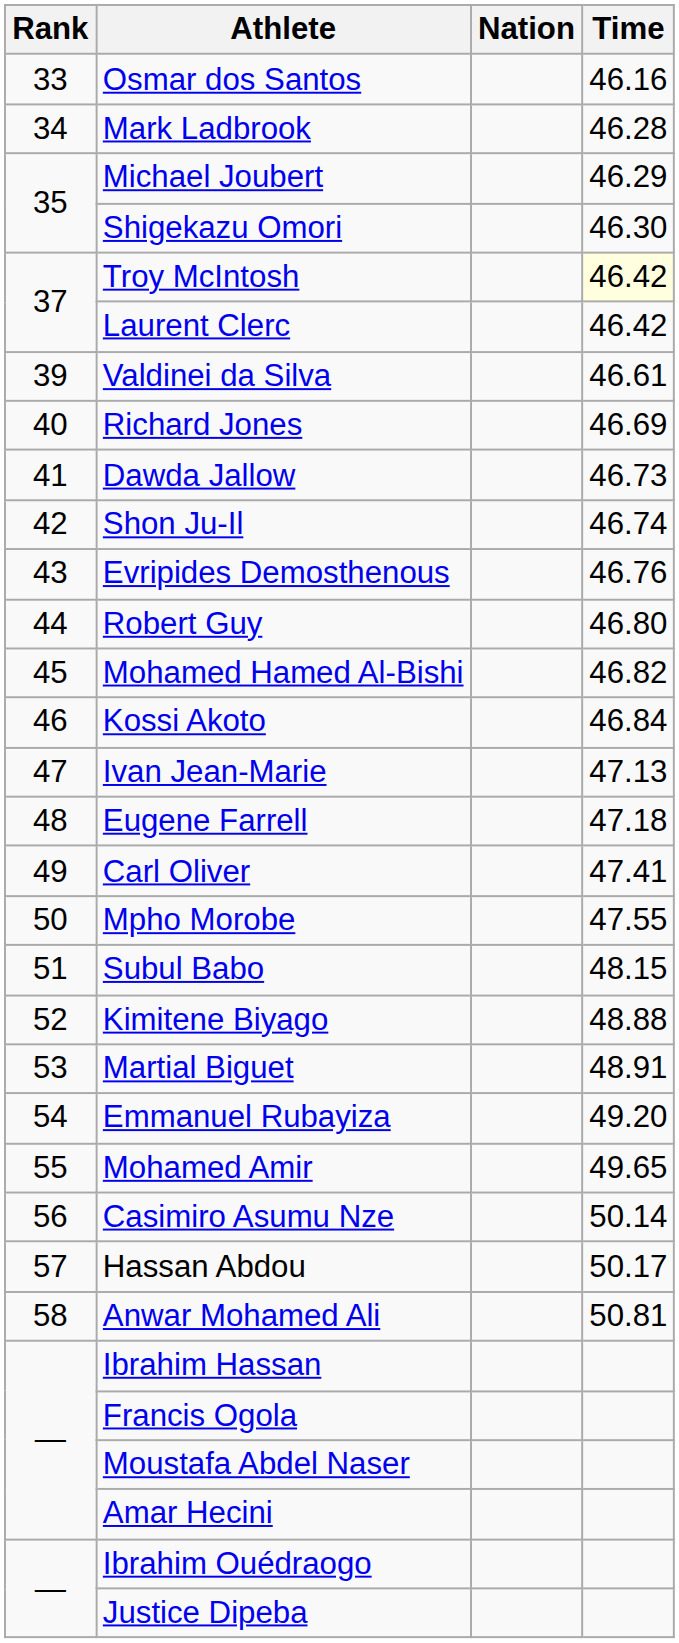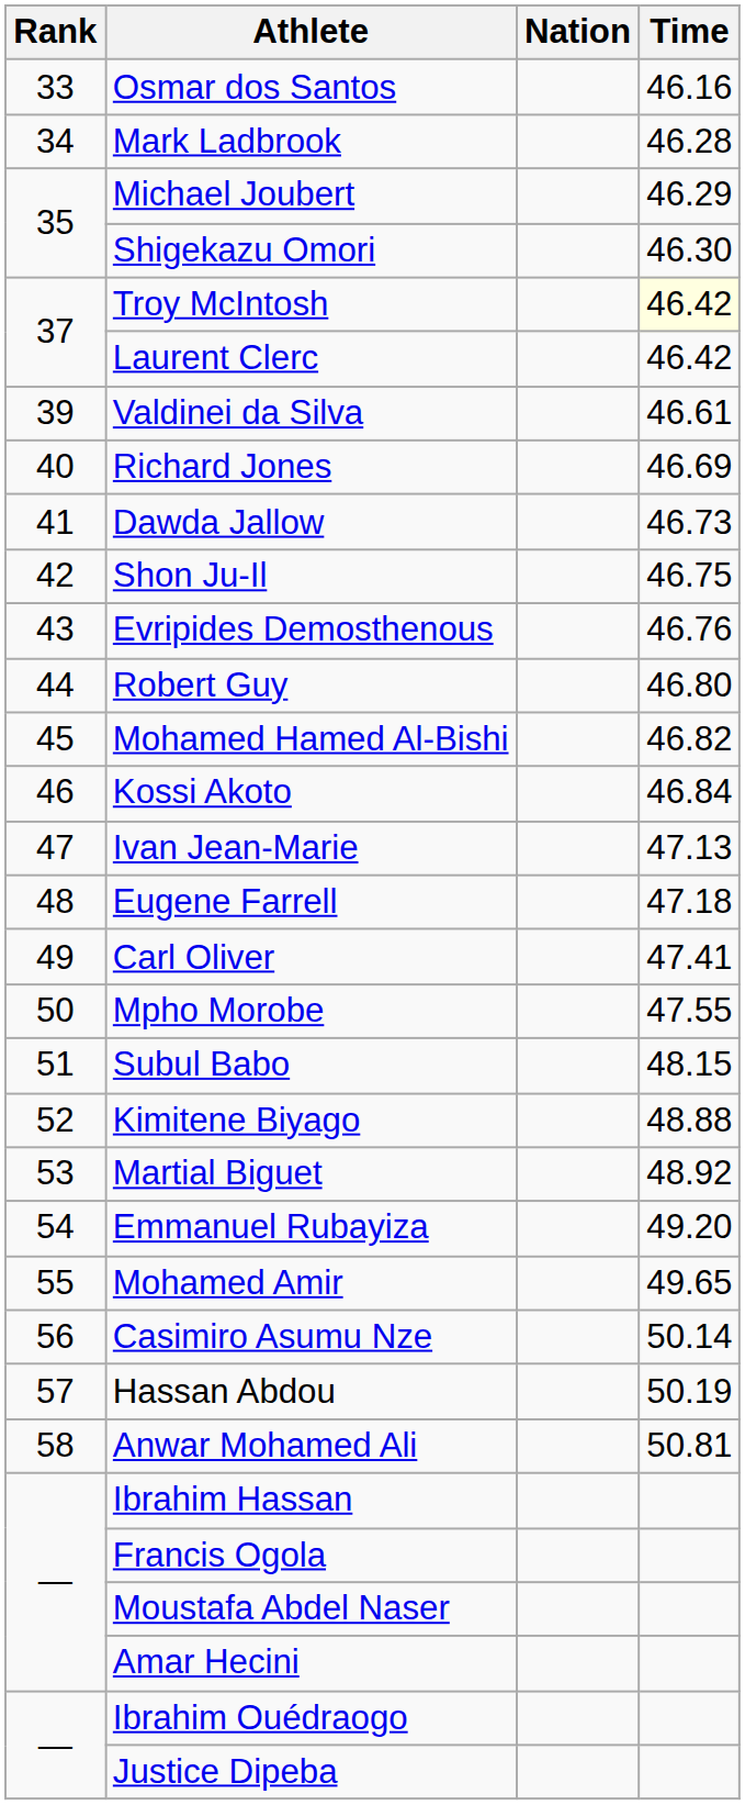Shon Ju-Il | Time: 46.74 -> 46.75
Martial Biguet | Time: 48.91 -> 48.92
Hassan Abdou | Time: 50.17 -> 50.19
